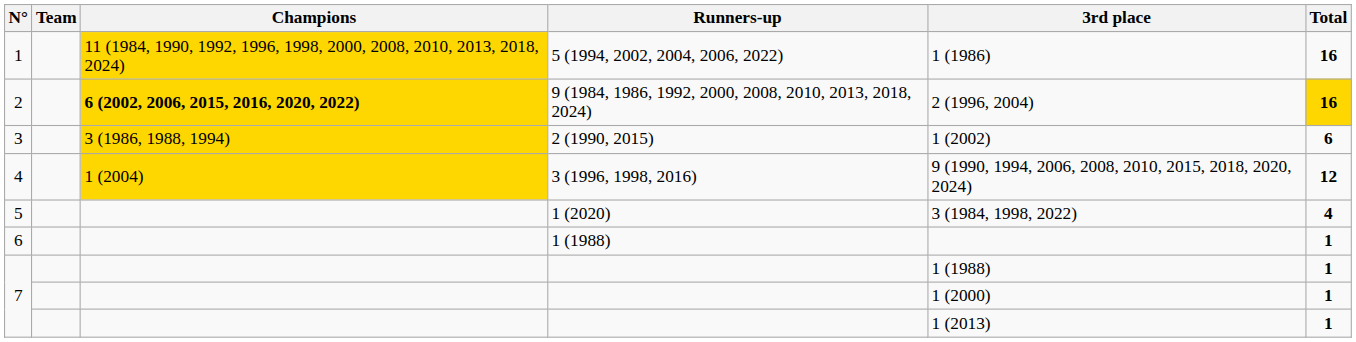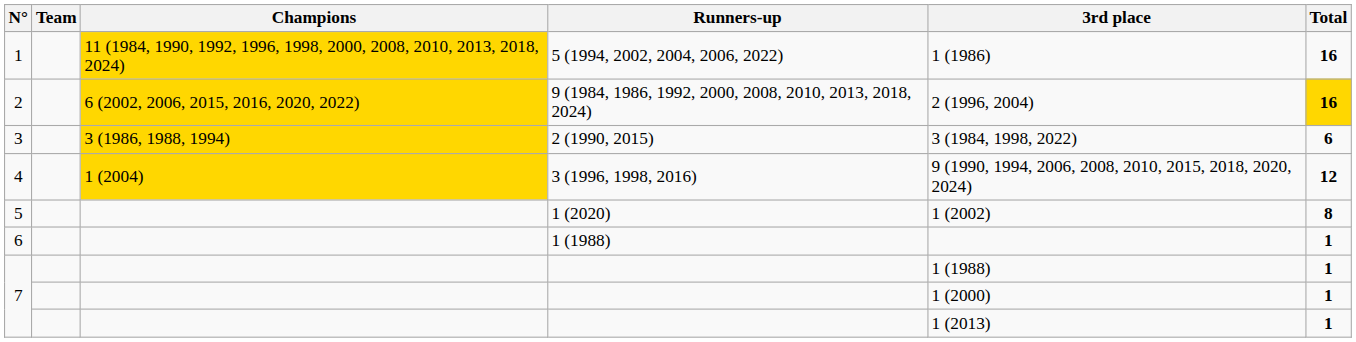2 | Champions: bold -> normal
3 | 3rd place: 1 (2002) -> 3 (1984, 1998, 2022)
5 | 3rd place: 3 (1984, 1998, 2022) -> 1 (2002)
5 | Total: 4 -> 8
